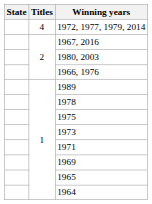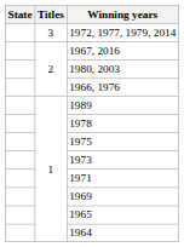1972, 1977, 1979, 2014 | Titles: 4 -> 3
